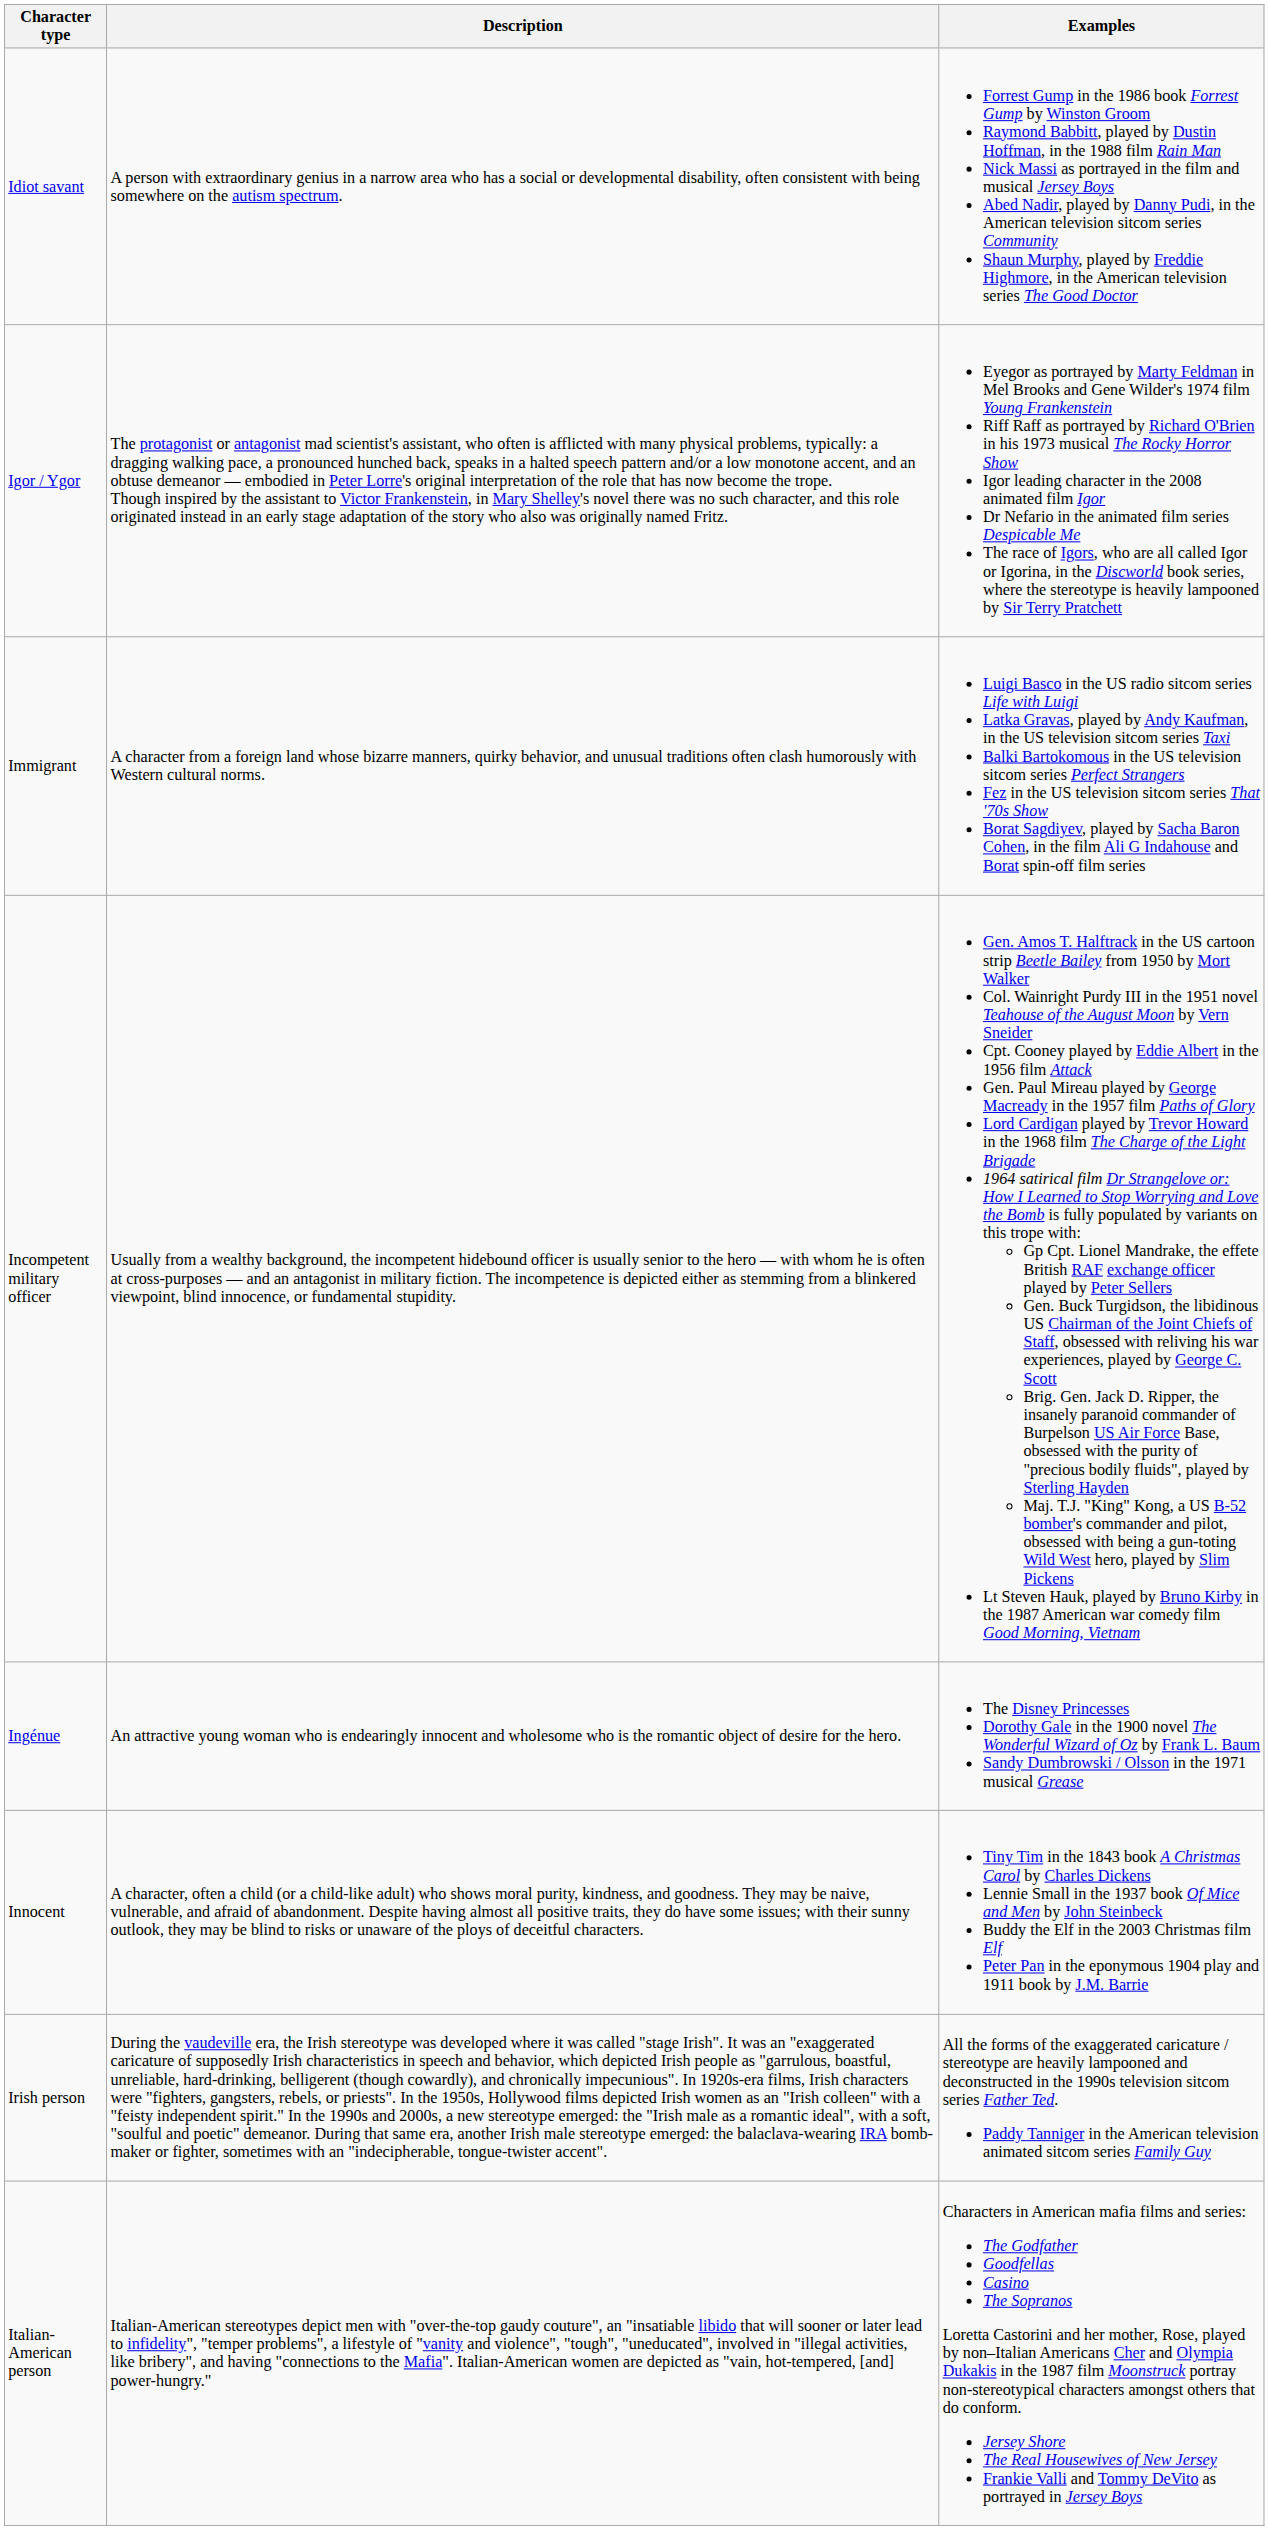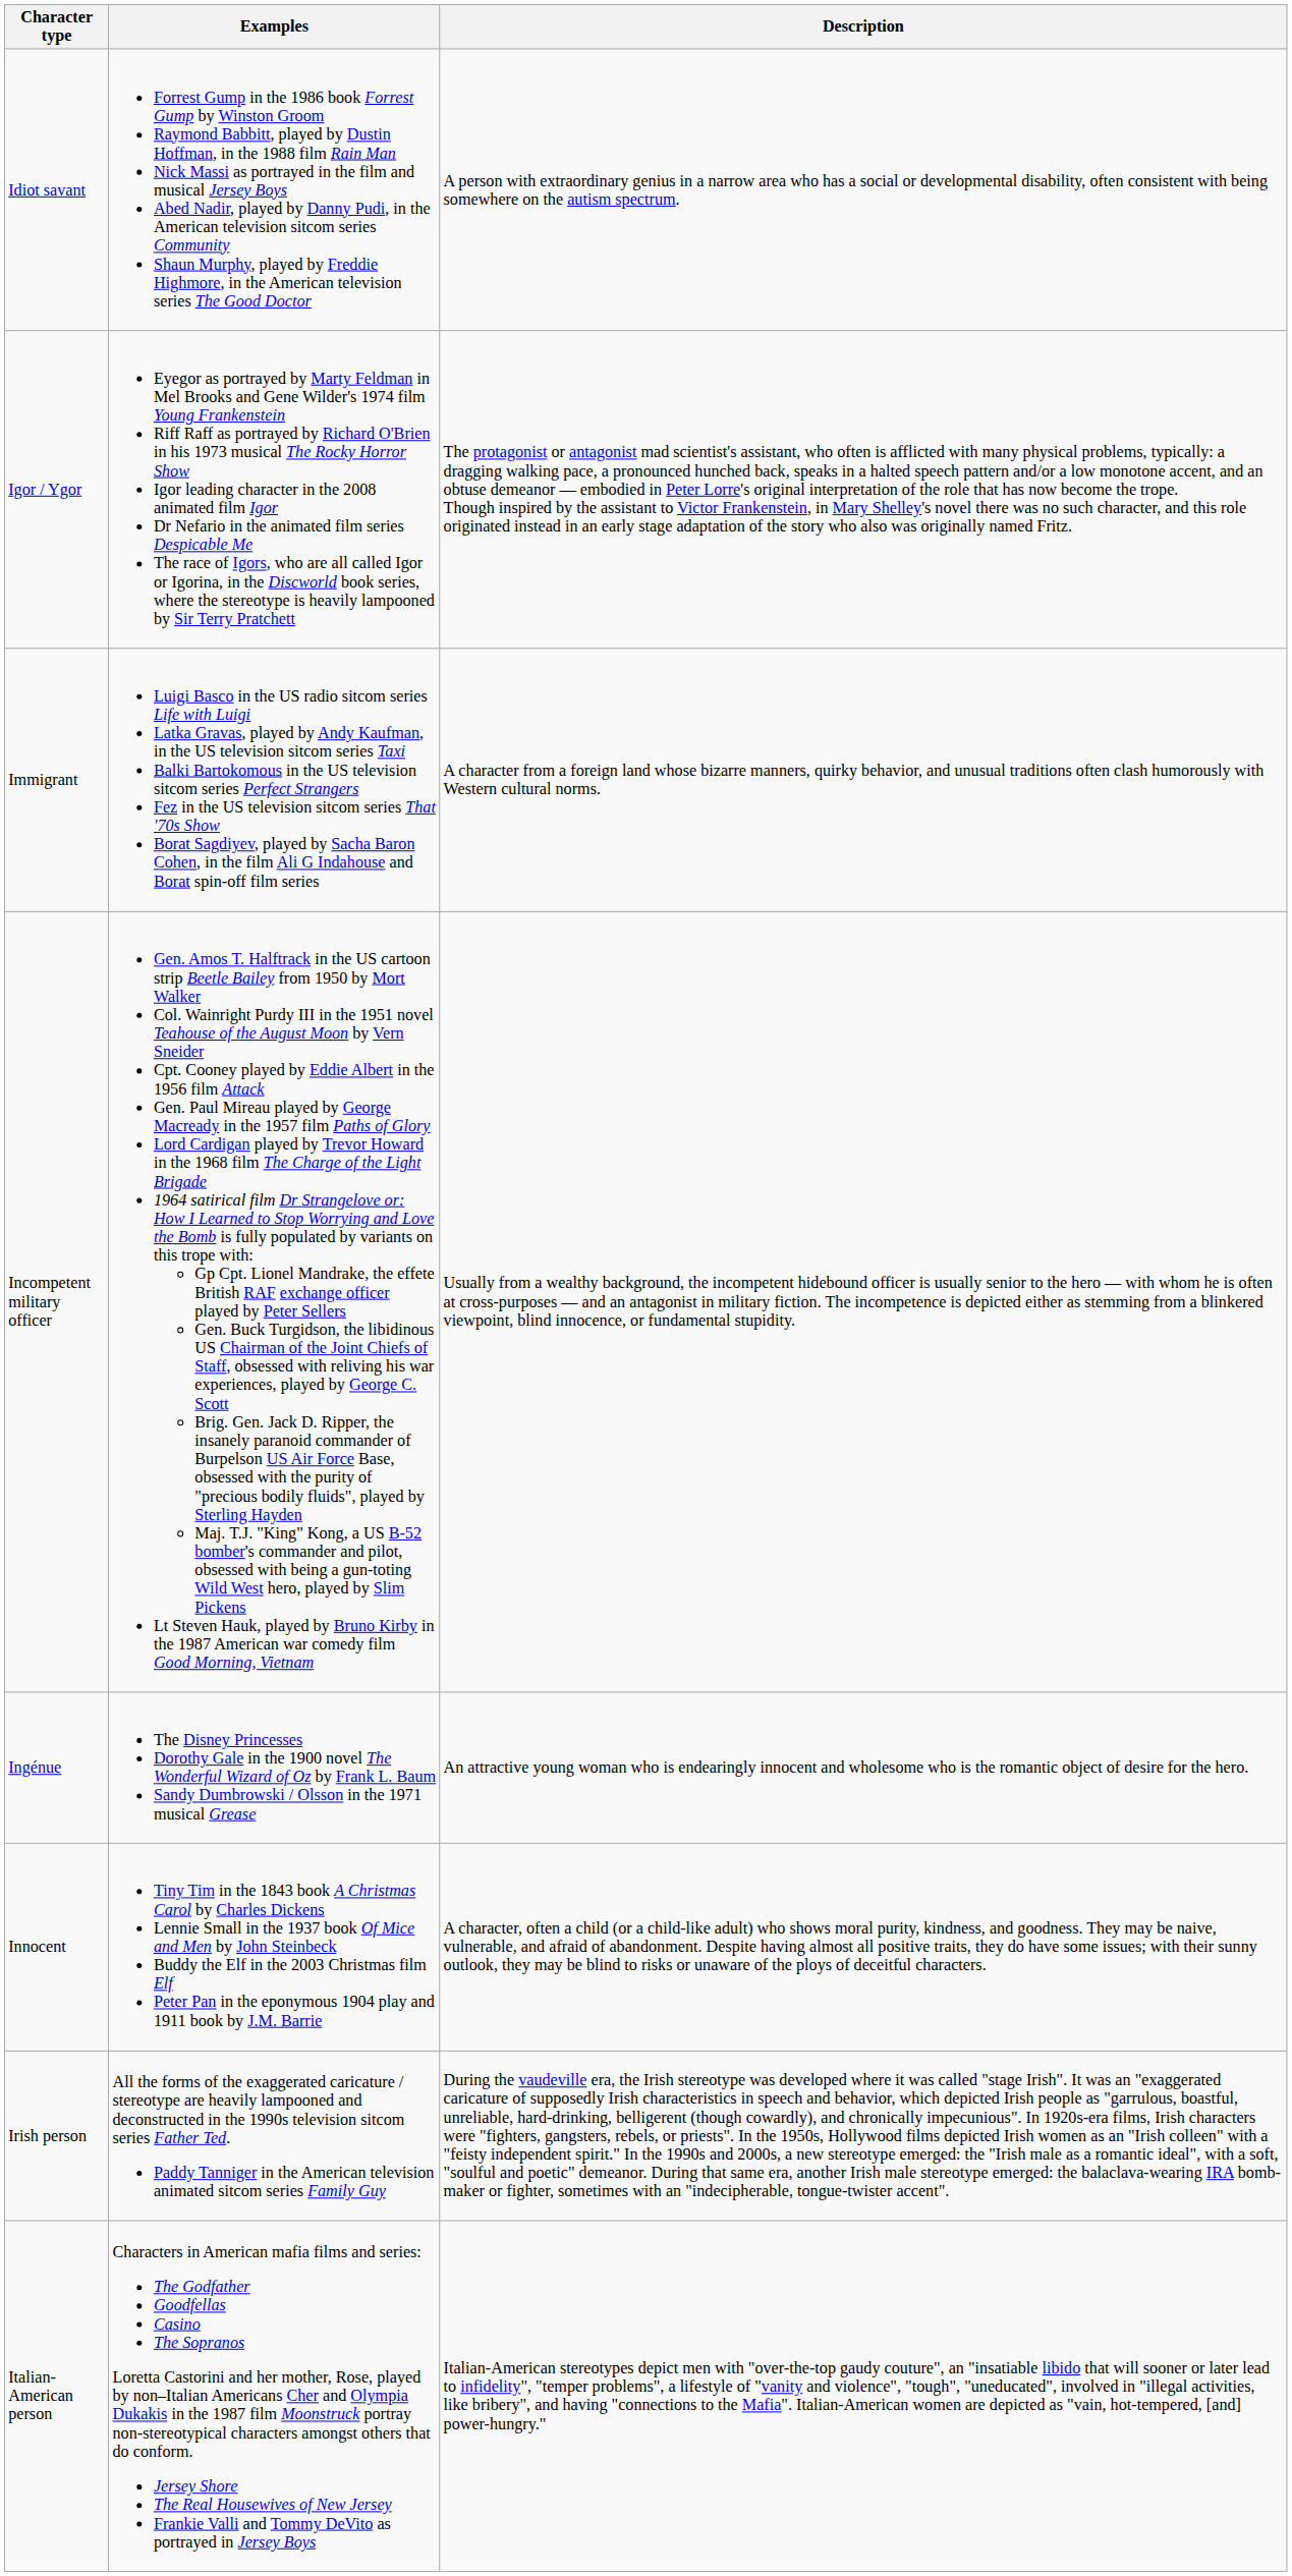columns swapped: Description <-> Examples
